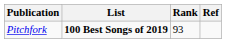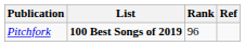Pitchfork | Rank: 93 -> 96
